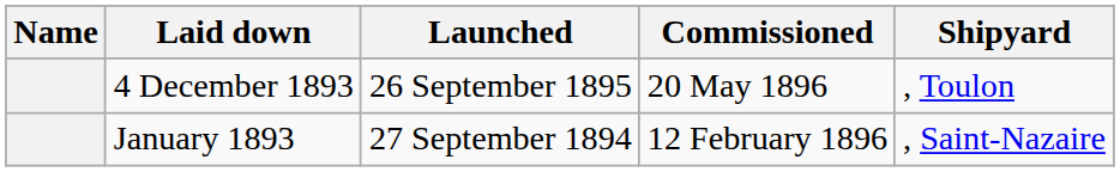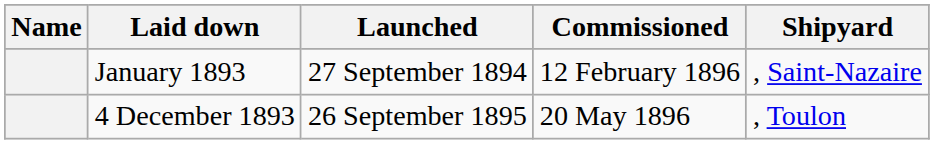rows swapped: January 1893 <-> 4 December 1893
